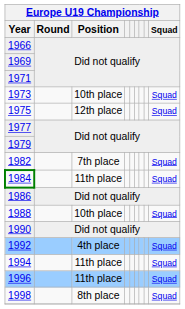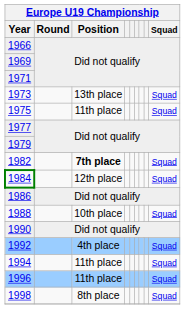1973 | Position: 10th place -> 13th place
1975 | Position: 12th place -> 11th place
1982 | Position: normal -> bold
1984 | Position: 11th place -> 12th place
